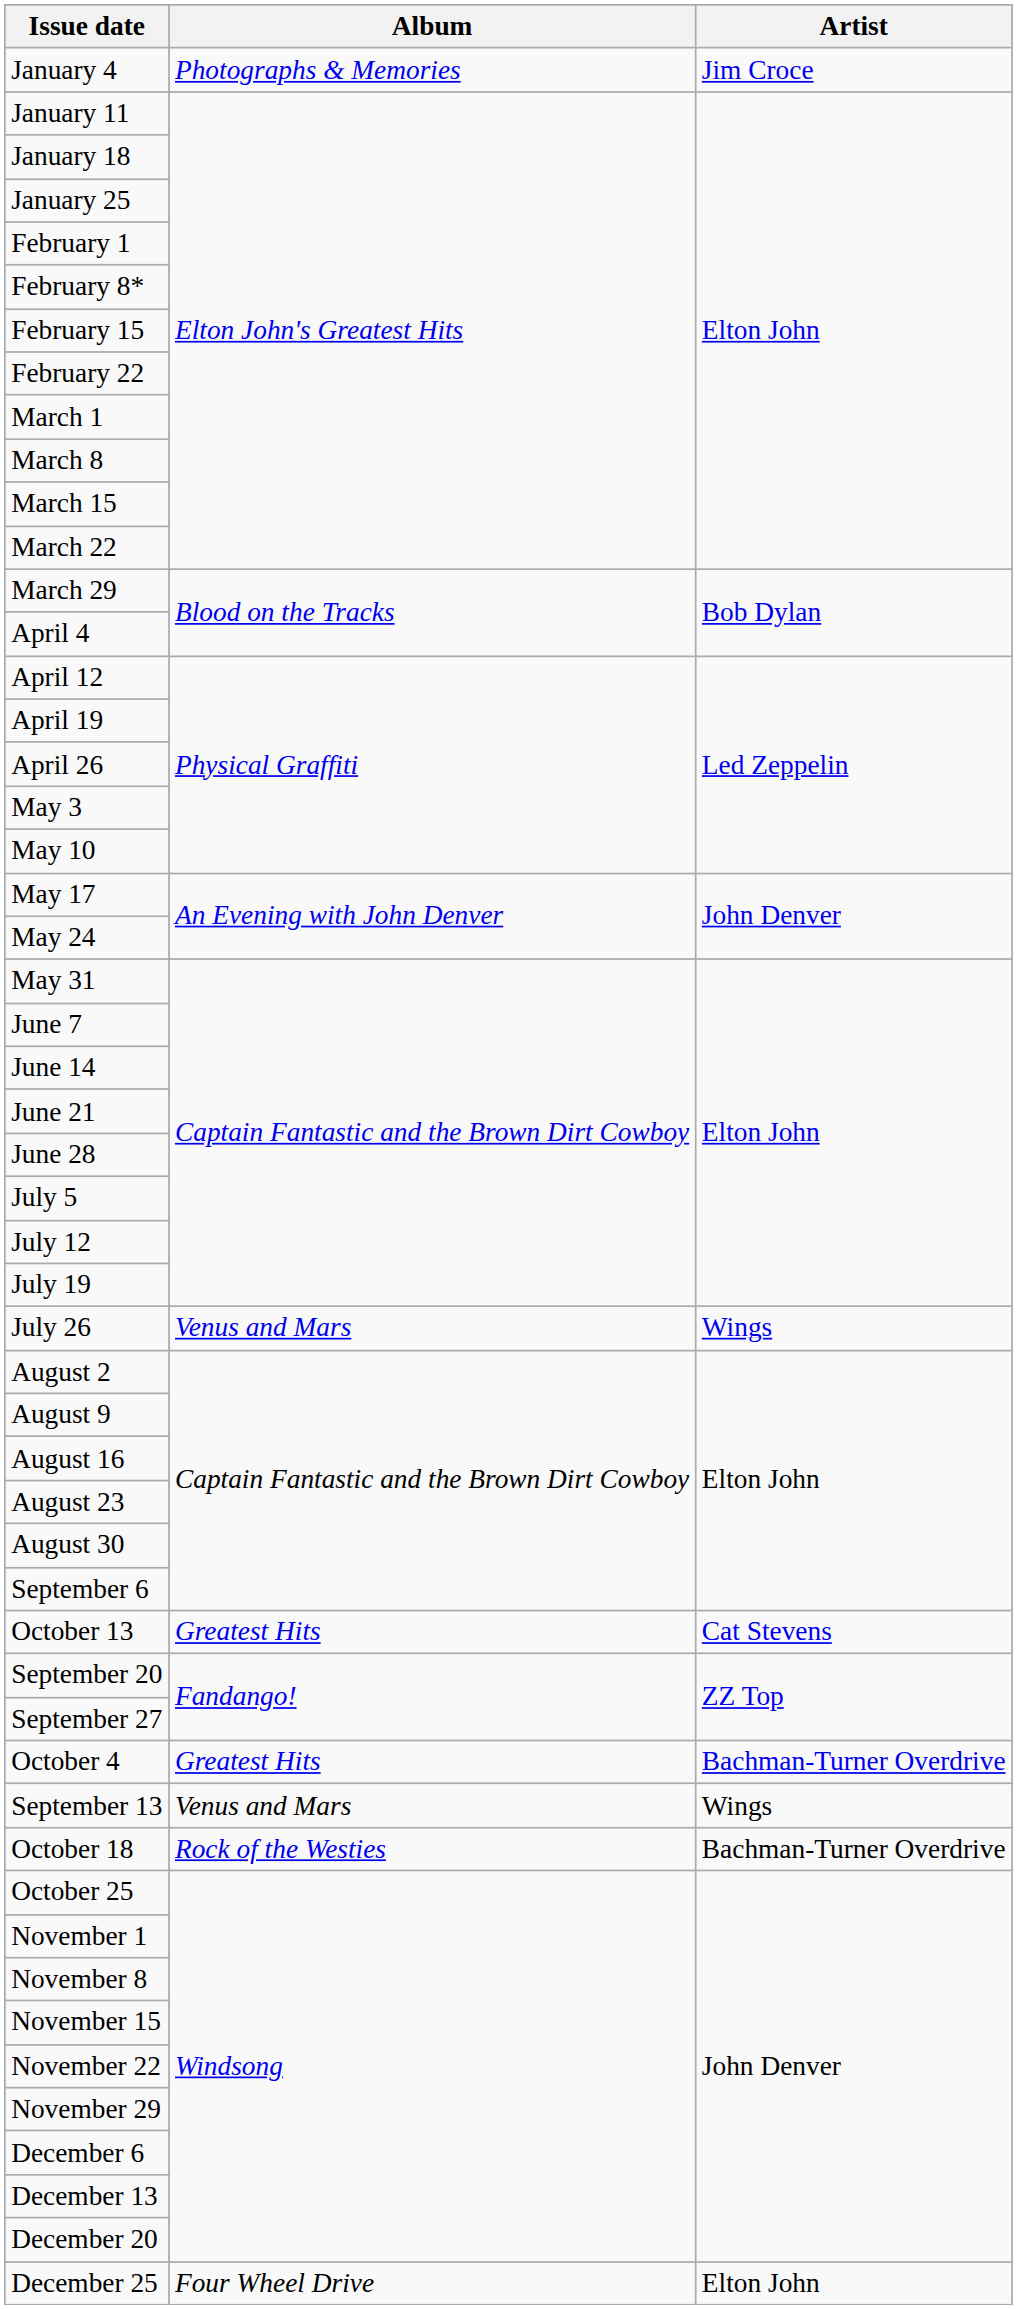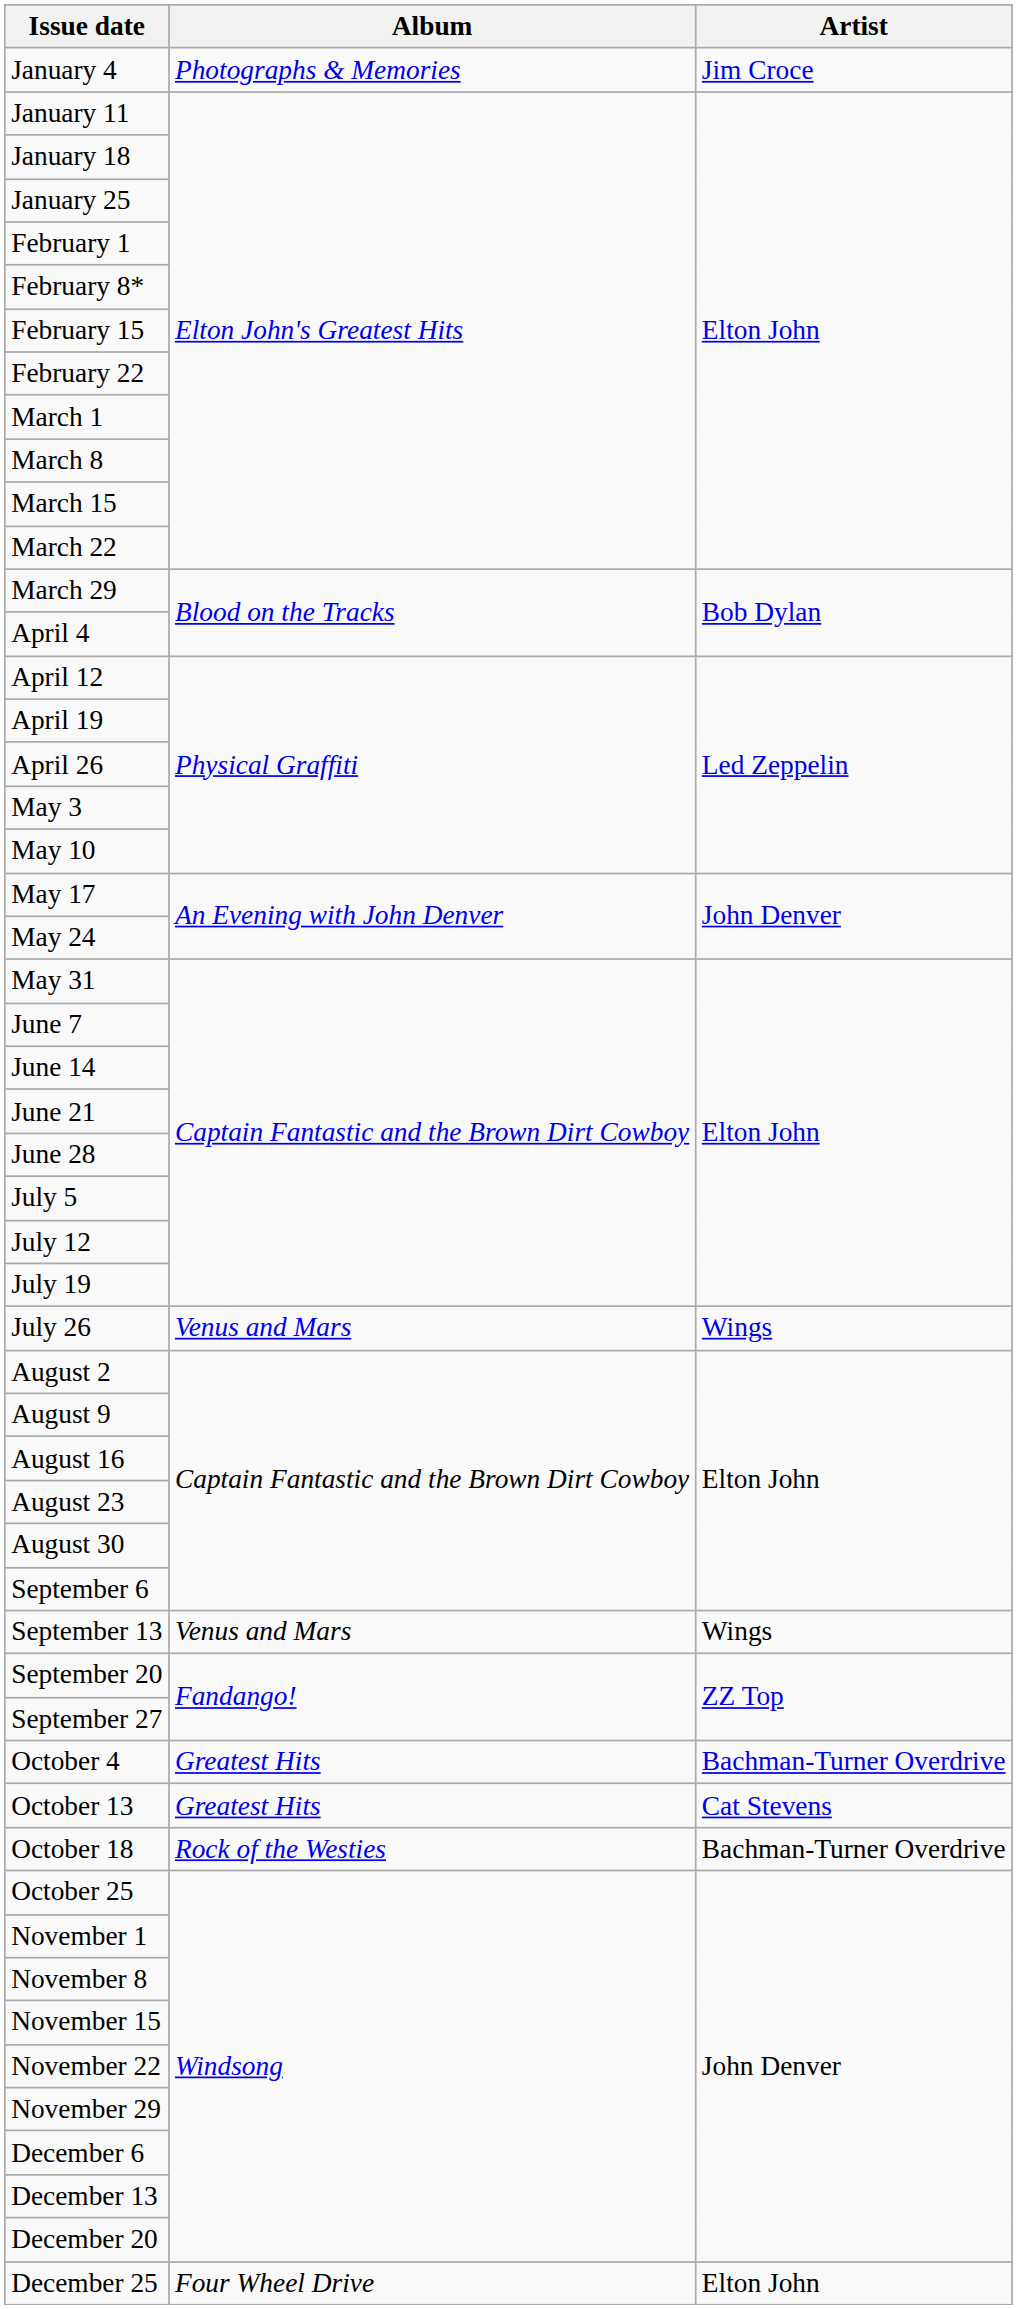rows swapped: September 13 <-> October 13
